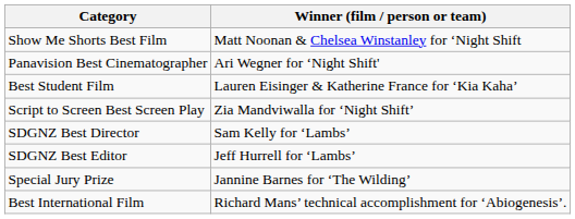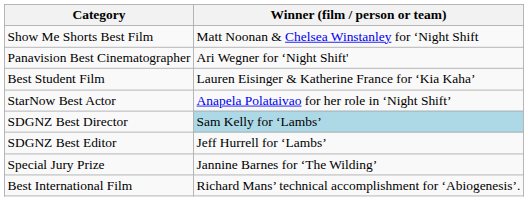+ row: StarNow Best Actor | Anapela Polataivao for her role in ‘Night Shift’
- row: Script to Screen Best Screen Play | Zia Mandviwalla for ‘Night Shift’
SDGNZ Best Director | Winner (film / person or team): no background -> lightblue background
